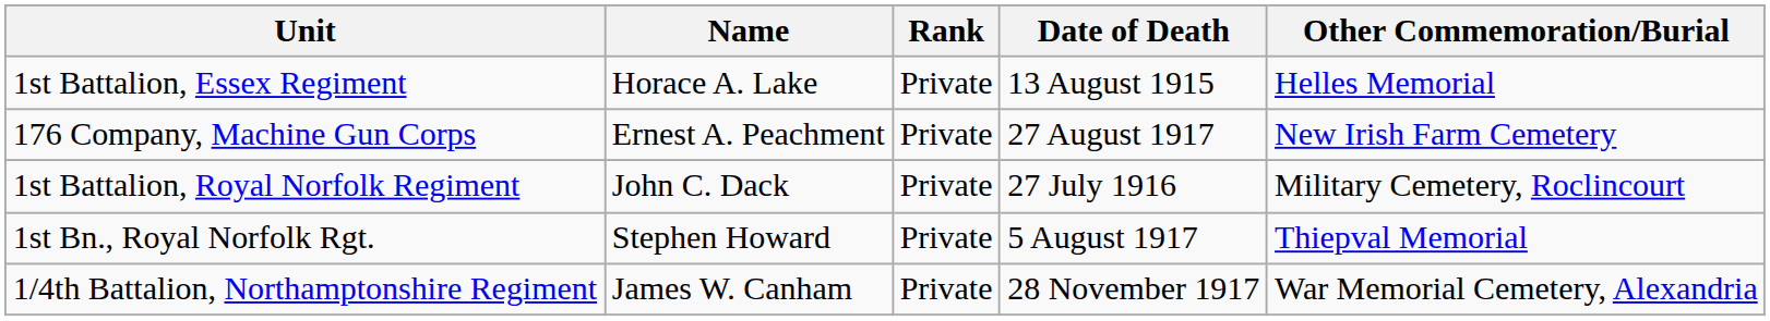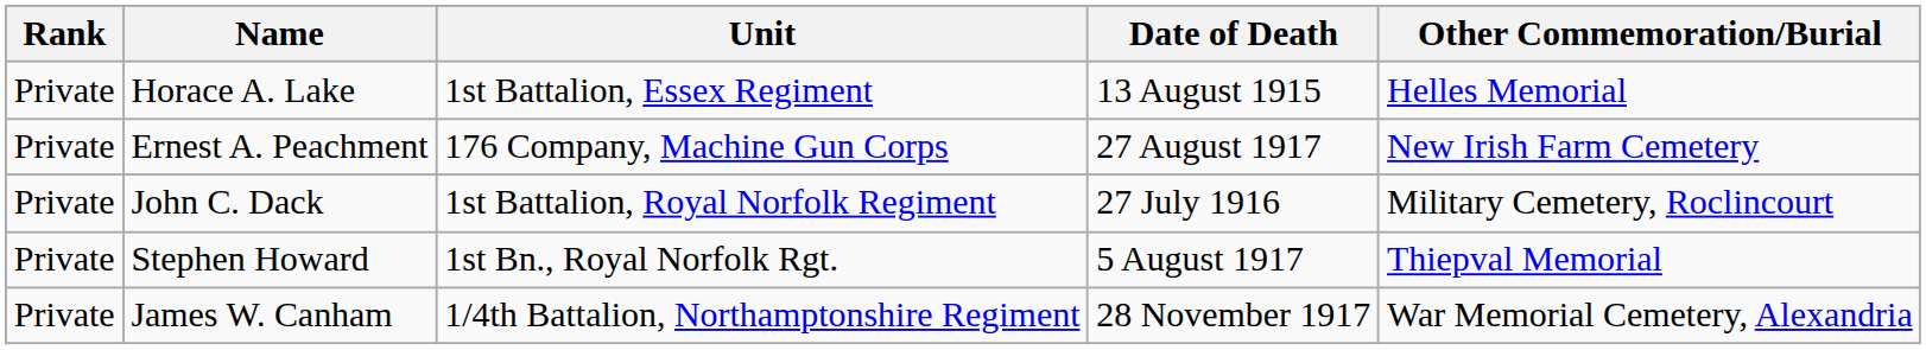columns swapped: Rank <-> Unit
